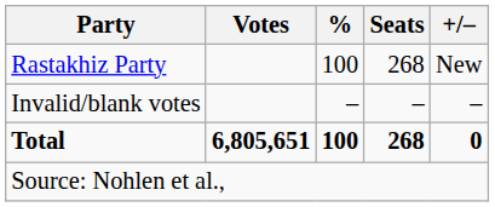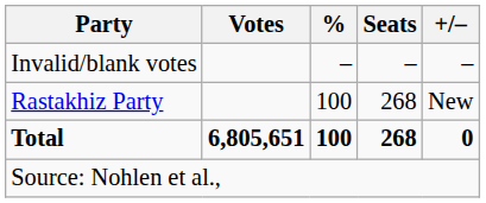rows swapped: Rastakhiz Party <-> Invalid/blank votes
